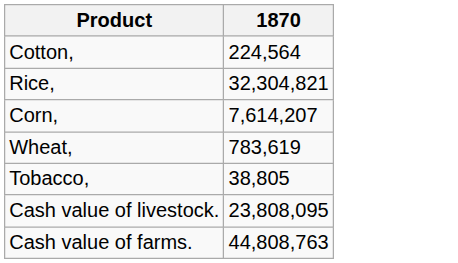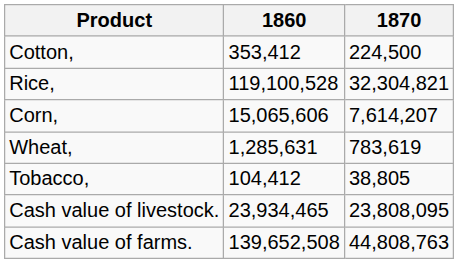+ column: 1860 | 353,412 | 119,100,528 | 15,065,606 | 1,285,631 | 104,412 | 23,934,465 | 139,652,508
Cotton, | 1870: 224,564 -> 224,500
